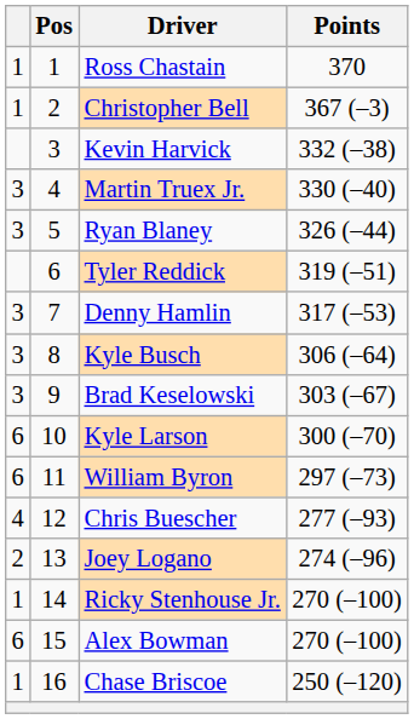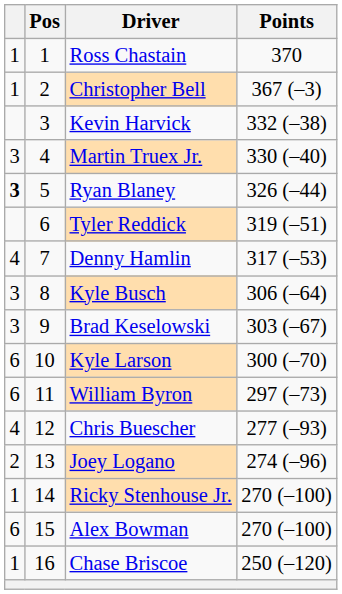Ryan Blaney | column 1: normal -> bold
Denny Hamlin | column 1: 3 -> 4
